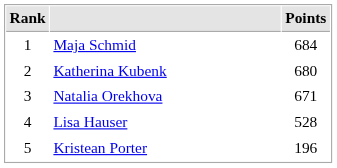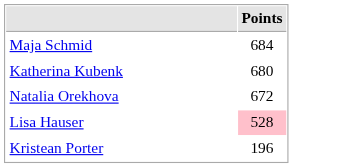- column: Rank | 1 | 2 | 3 | 4 | 5
Natalia Orekhova | Points: 671 -> 672
Lisa Hauser | Points: no background -> pink background
